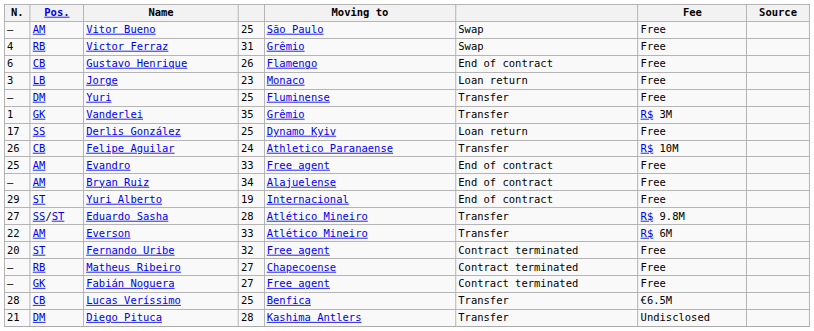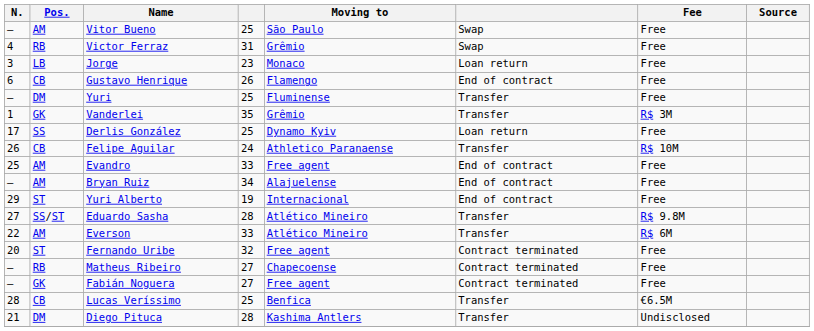rows swapped: Jorge <-> Gustavo Henrique
